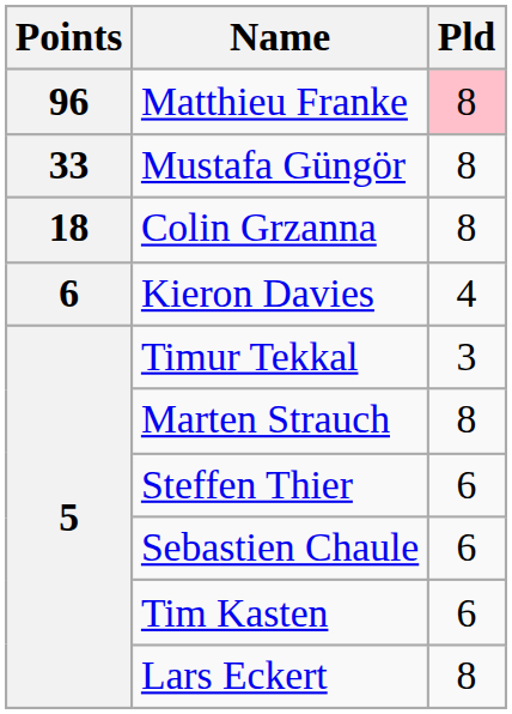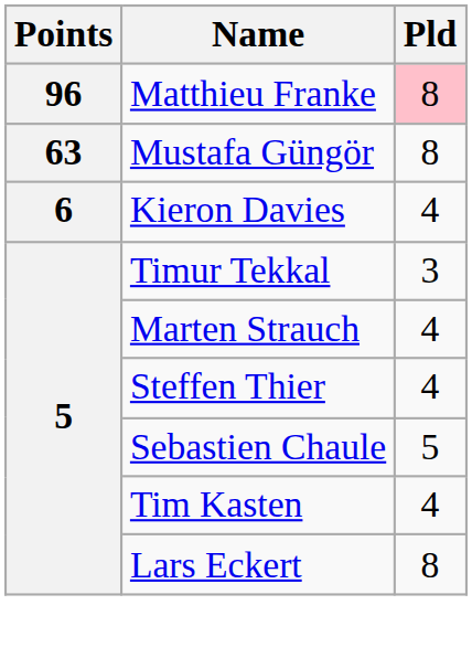Mustafa Güngör | Points: 33 -> 63
- row: 18 | Colin Grzanna | 8
Marten Strauch | Pld: 8 -> 4
Steffen Thier | Pld: 6 -> 4
Sebastien Chaule | Pld: 6 -> 5
Tim Kasten | Pld: 6 -> 4
